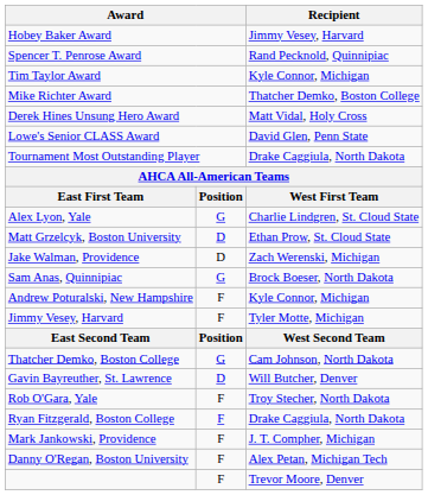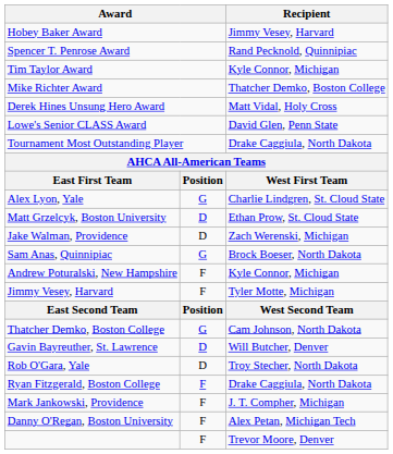Rob O'Gara, Yale | column 2: F -> D
